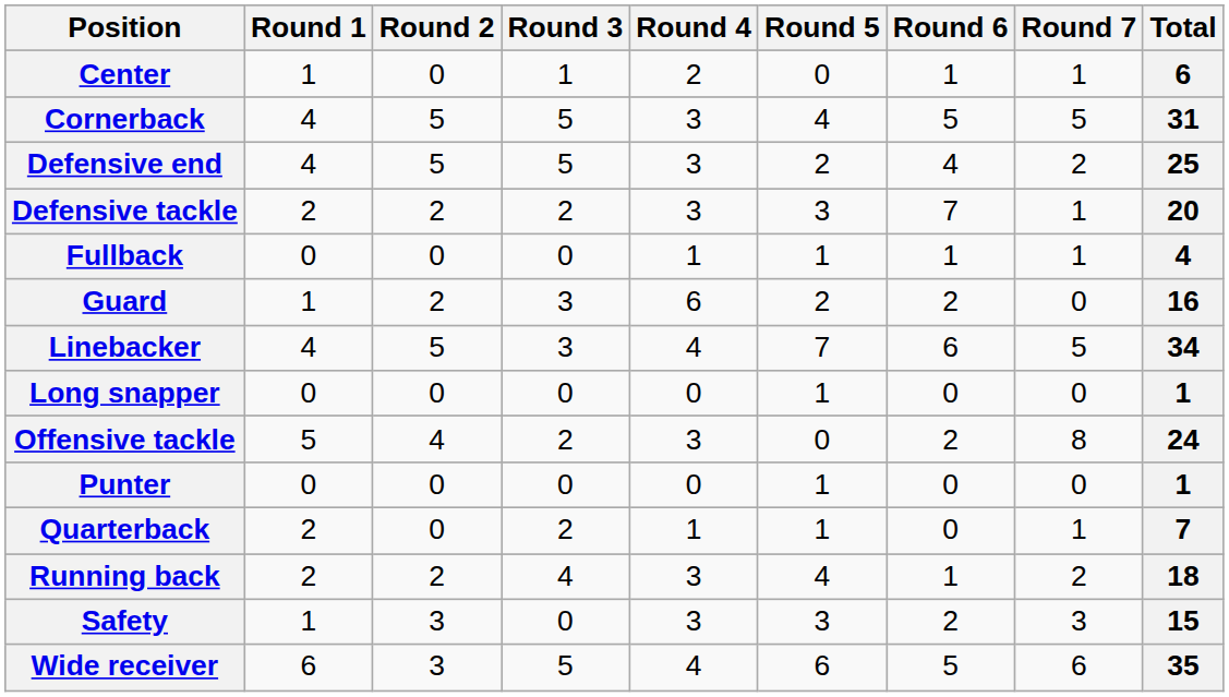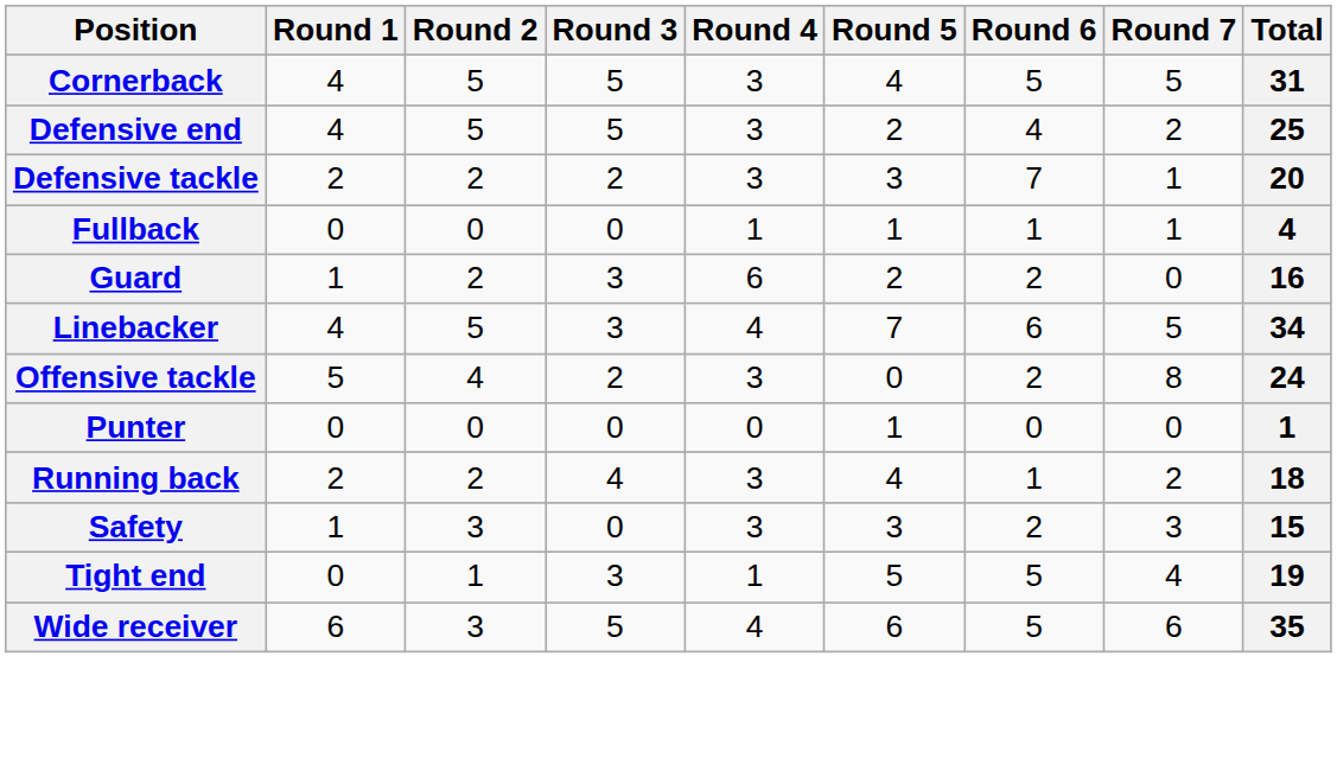- row: Center | 1 | 0 | 1 | 2 | 0 | 1 | 1 | 6
- row: Long snapper | 0 | 0 | 0 | 0 | 1 | 0 | 0 | 1
- row: Quarterback | 2 | 0 | 2 | 1 | 1 | 0 | 1 | 7
+ row: Tight end | 0 | 1 | 3 | 1 | 5 | 5 | 4 | 19
